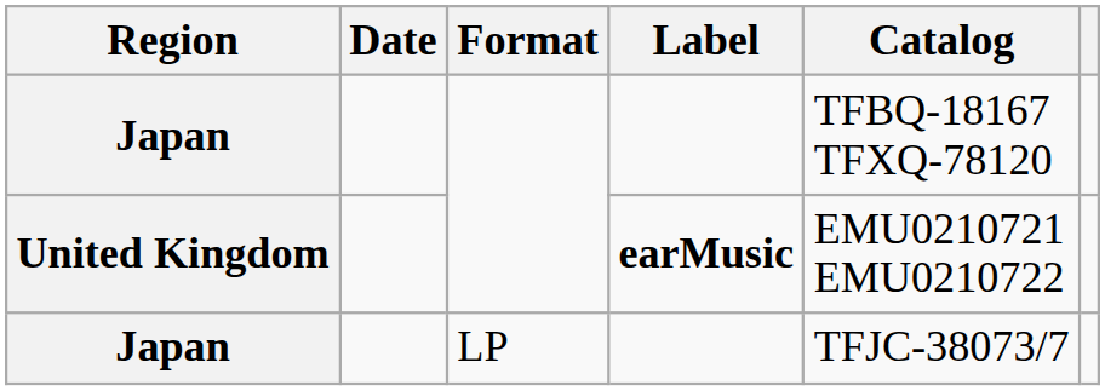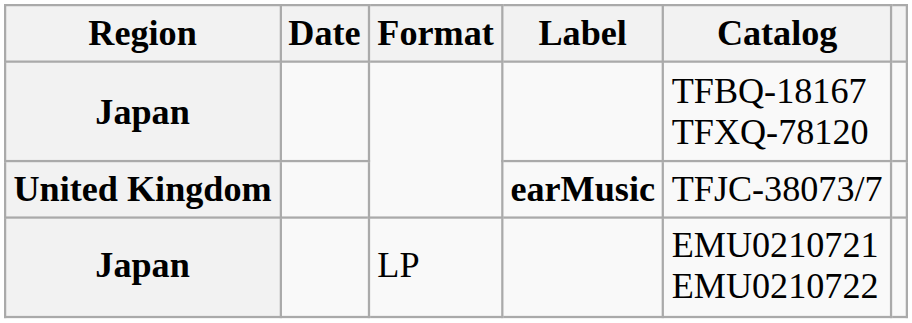United Kingdom | Catalog: EMU0210721 EMU0210722 -> TFJC-38073/7
Japan / LP | Catalog: TFJC-38073/7 -> EMU0210721 EMU0210722
